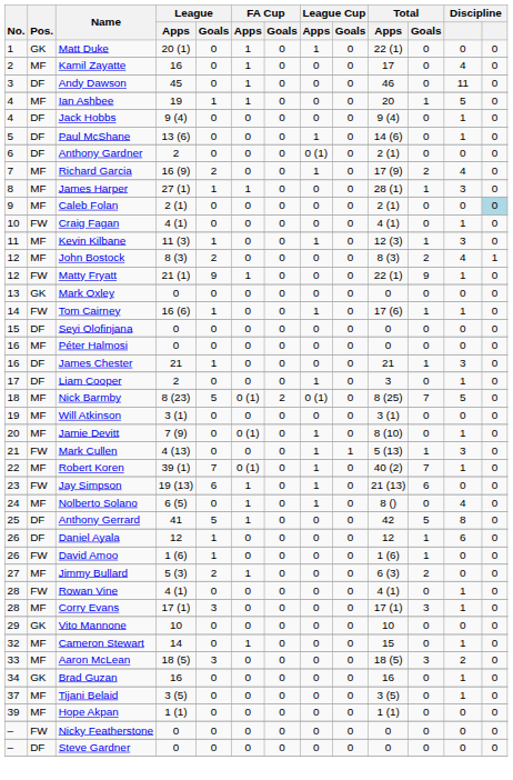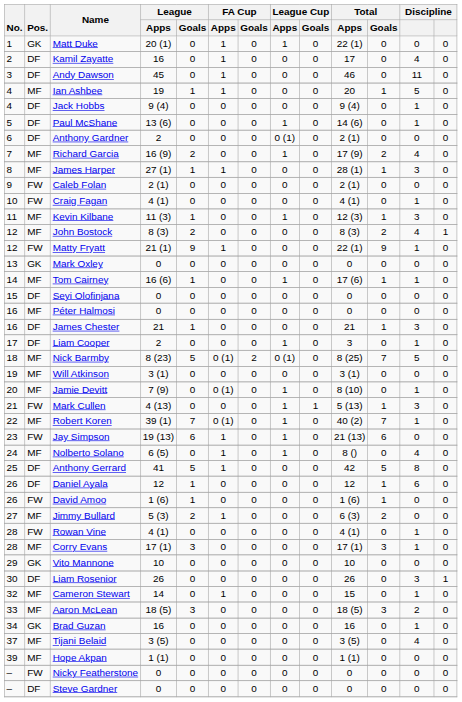Kamil Zayatte | Pos.: MF -> DF
Caleb Folan | Pos.: MF -> FW
Caleb Folan | column 13: lightblue background -> no background
Tom Cairney | Pos.: FW -> MF
+ row: 30 | DF | Liam Rosenior | 26 | 0 | 0 | 0 | 0 | 0 | 26 | 0 | 3 | 1
Tijani Belaid | column 12: 1 -> 4
